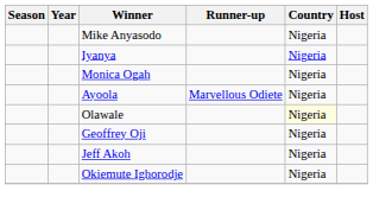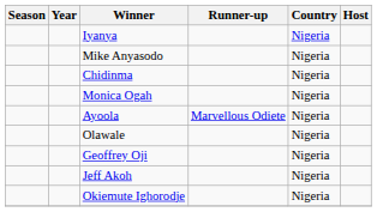rows swapped: Iyanya <-> Mike Anyasodo
+ row: Chidinma | Nigeria
Olawale | Country: lightyellow background -> no background
